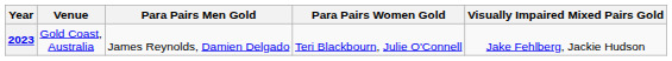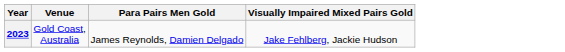- column: Para Pairs Women Gold | Teri Blackbourn, Julie O'Connell
